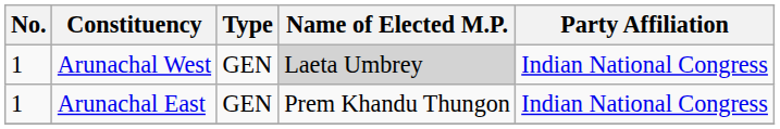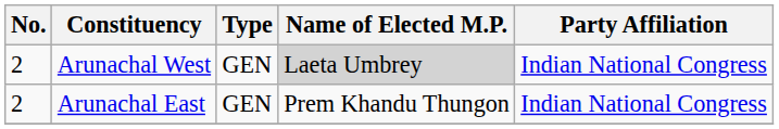Arunachal West | No.: 1 -> 2
Arunachal East | No.: 1 -> 2
